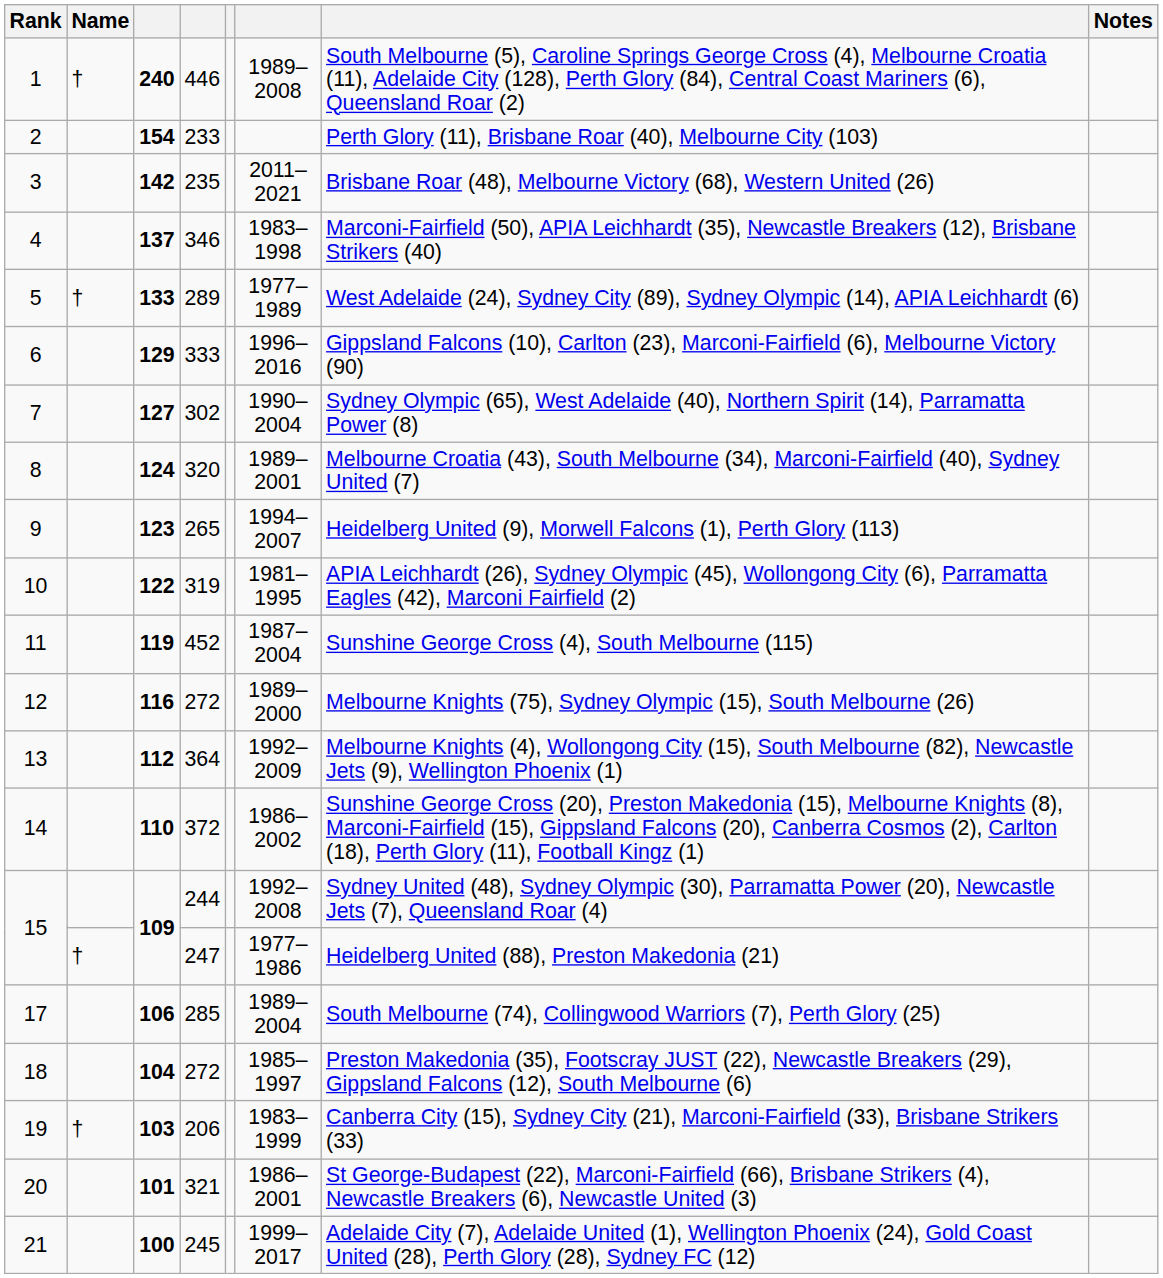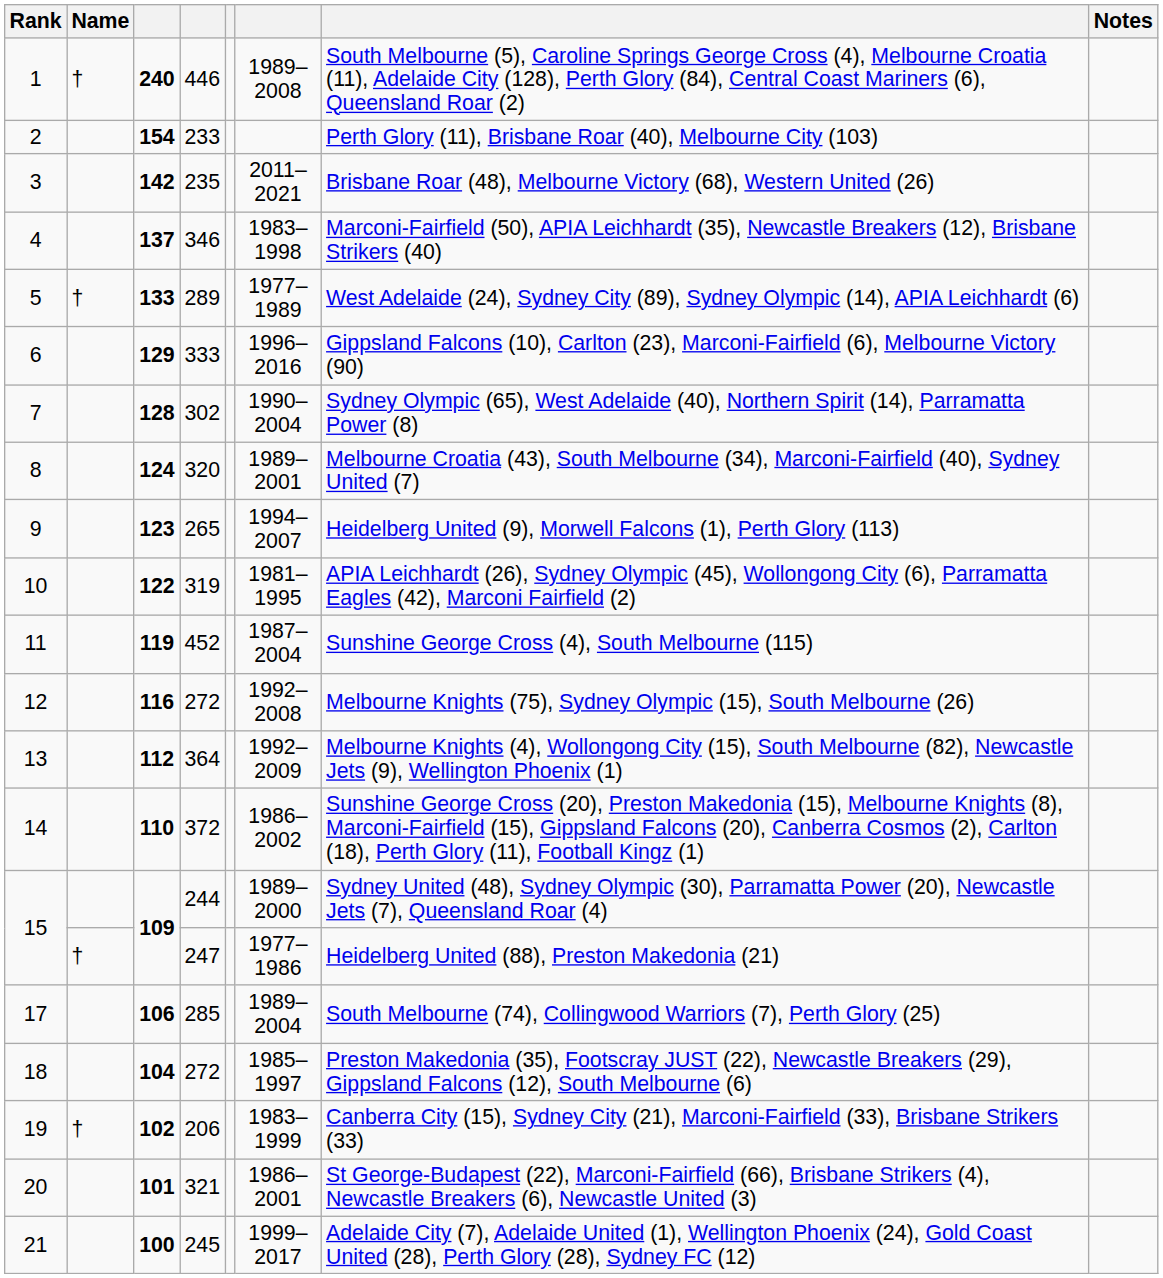7 | column 3: 127 -> 128
12 | column 6: 1989–2000 -> 1992–2008
15 / 244 | column 6: 1992–2008 -> 1989–2000
19 | column 3: 103 -> 102
